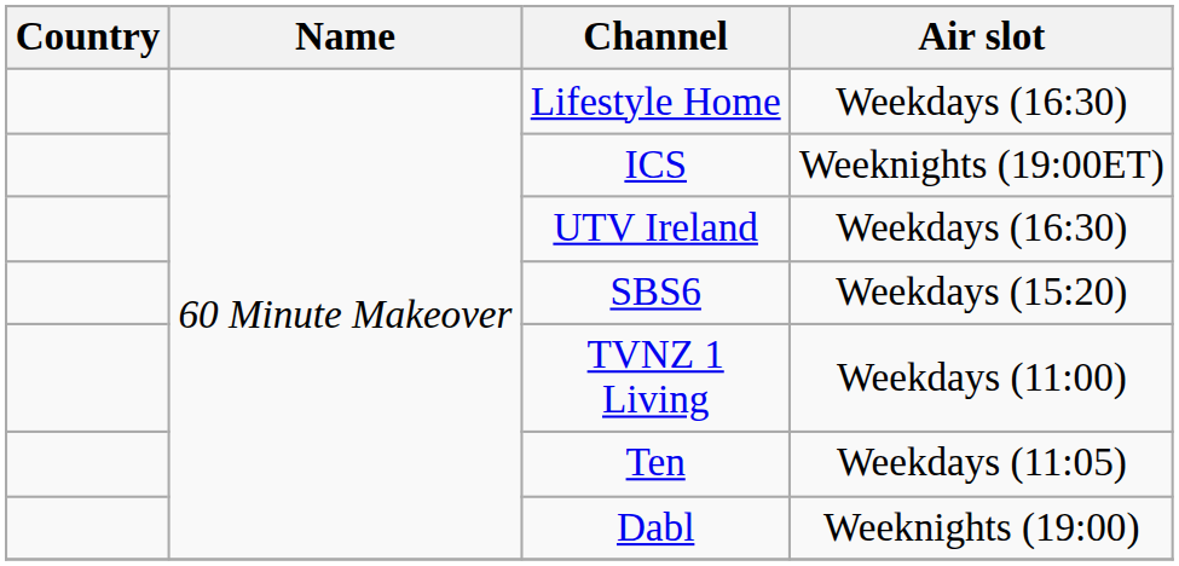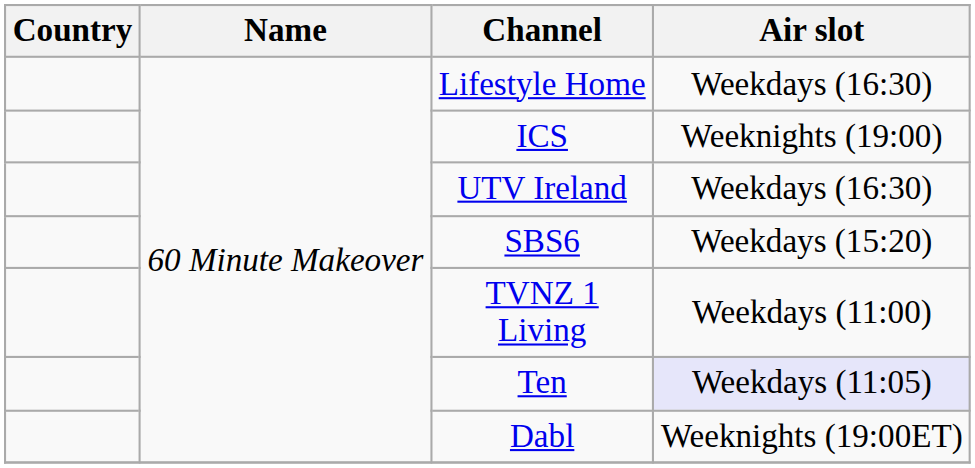ICS | Air slot: Weeknights (19:00ET) -> Weeknights (19:00)
Ten | Air slot: no background -> lavender background
Dabl | Air slot: Weeknights (19:00) -> Weeknights (19:00ET)
